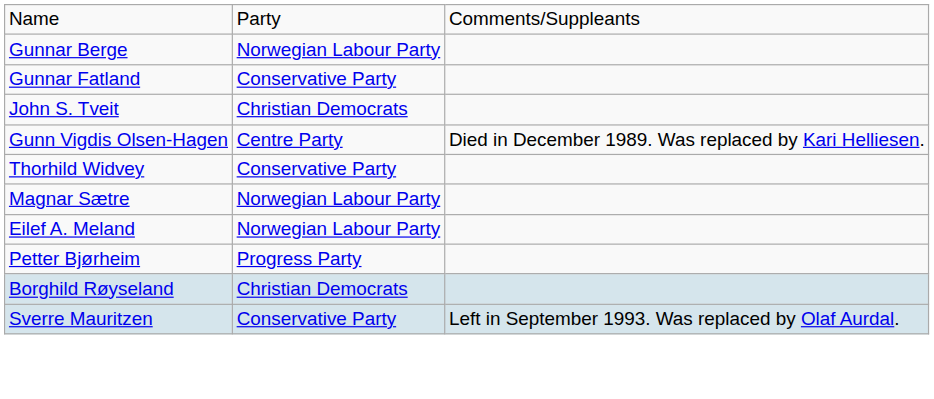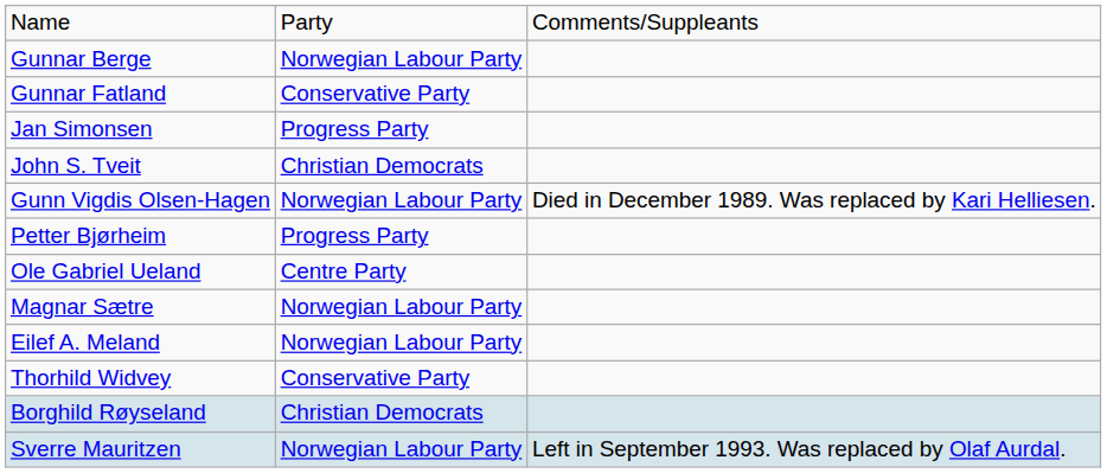+ row: Jan Simonsen | Progress Party
Gunn Vigdis Olsen-Hagen | column 2: Centre Party -> Norwegian Labour Party
rows swapped: Thorhild Widvey <-> Petter Bjørheim
+ row: Ole Gabriel Ueland | Centre Party
Sverre Mauritzen | column 2: Conservative Party -> Norwegian Labour Party
